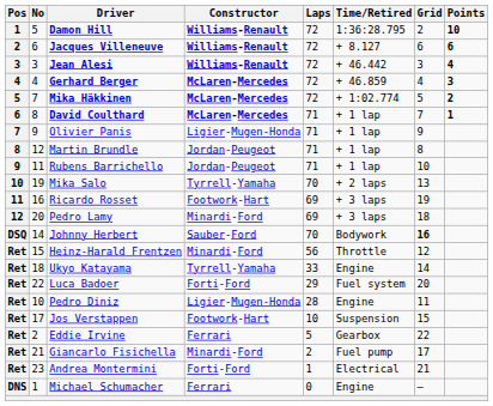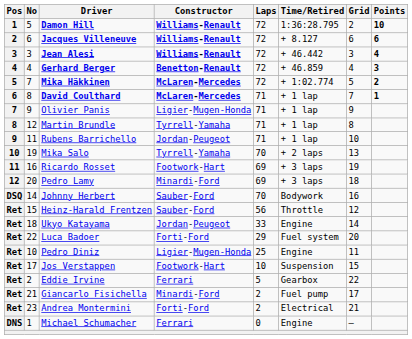Gerhard Berger | Constructor: McLaren-Mercedes -> Benetton-Renault
Martin Brundle | Constructor: Jordan-Peugeot -> Tyrrell-Yamaha
Johnny Herbert | Grid: bold -> normal
Heinz-Harald Frentzen | Constructor: Minardi-Ford -> Sauber-Ford
Ukyo Katayama | Constructor: Tyrrell-Yamaha -> Jordan-Peugeot
Pedro Diniz | Laps: 28 -> 25
Andrea Montermini | Laps: 1 -> 2
